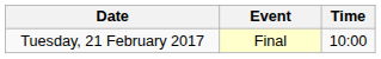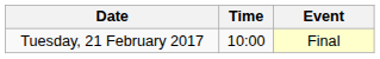columns swapped: Time <-> Event
